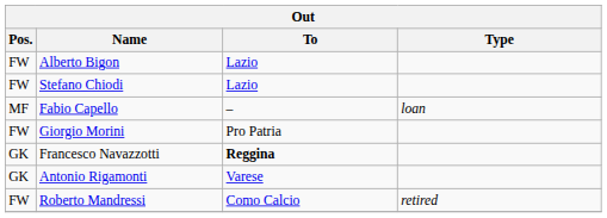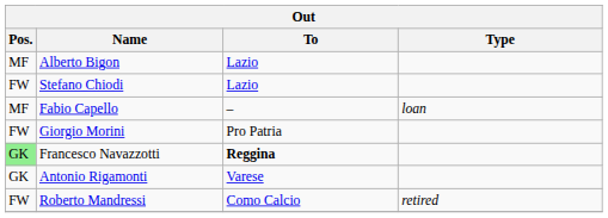Alberto Bigon | Pos.: FW -> MF
Francesco Navazzotti | Pos.: no background -> lightgreen background
